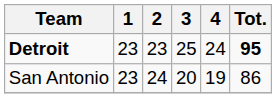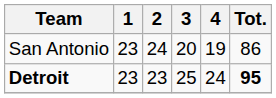rows swapped: Detroit <-> San Antonio
